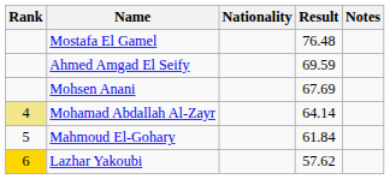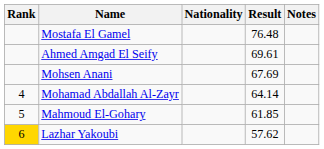Ahmed Amgad El Seify | Result: 69.59 -> 69.61
Mohamad Abdallah Al-Zayr | Rank: khaki background -> no background
Mahmoud El-Gohary | Result: 61.84 -> 61.85
